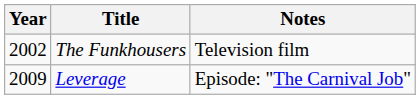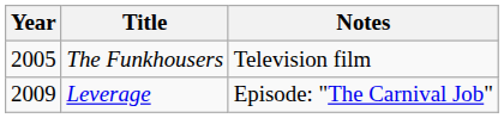The Funkhousers | Year: 2002 -> 2005
